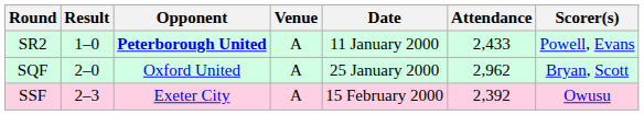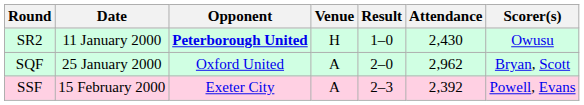columns swapped: Date <-> Result
SR2 | Venue: A -> H
SR2 | Attendance: 2,433 -> 2,430
SR2 | Scorer(s): Powell, Evans -> Owusu
SSF | Scorer(s): Owusu -> Powell, Evans
